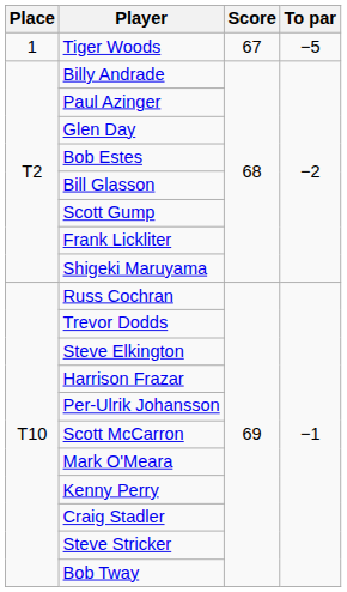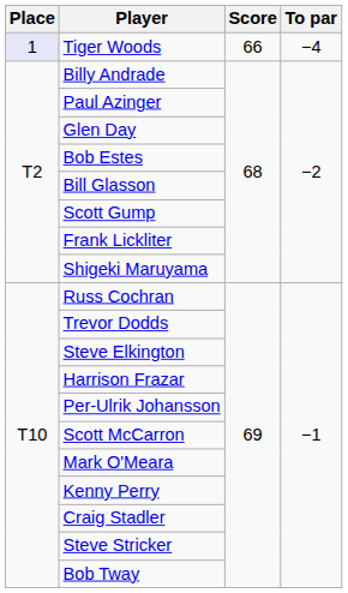Tiger Woods | Place: no background -> lavender background
Tiger Woods | Score: 67 -> 66
Tiger Woods | To par: −5 -> −4
